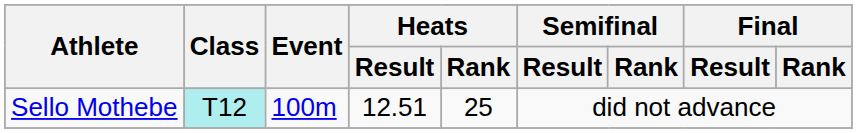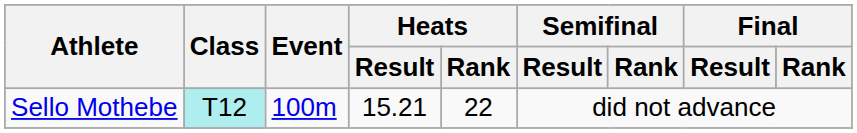Sello Mothebe | Heats / Result: 12.51 -> 15.21
Sello Mothebe | Heats / Rank: 25 -> 22
